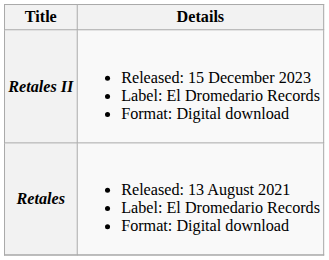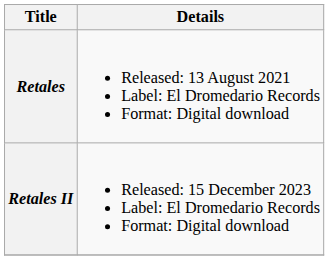rows swapped: Retales <-> Retales II
